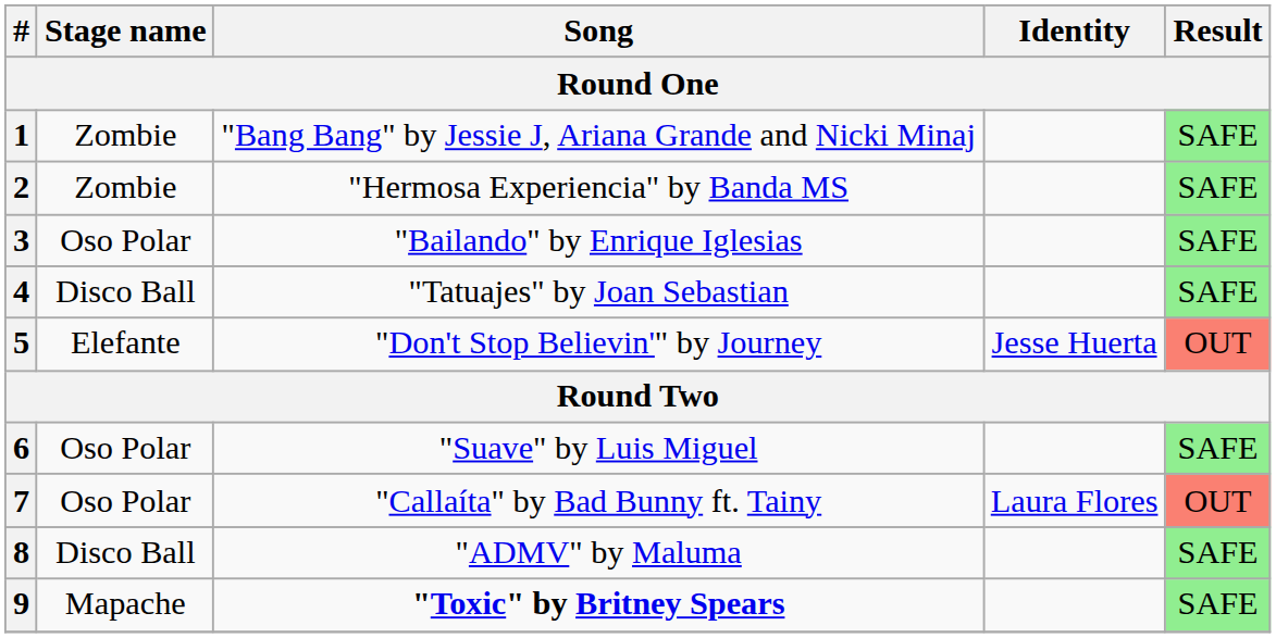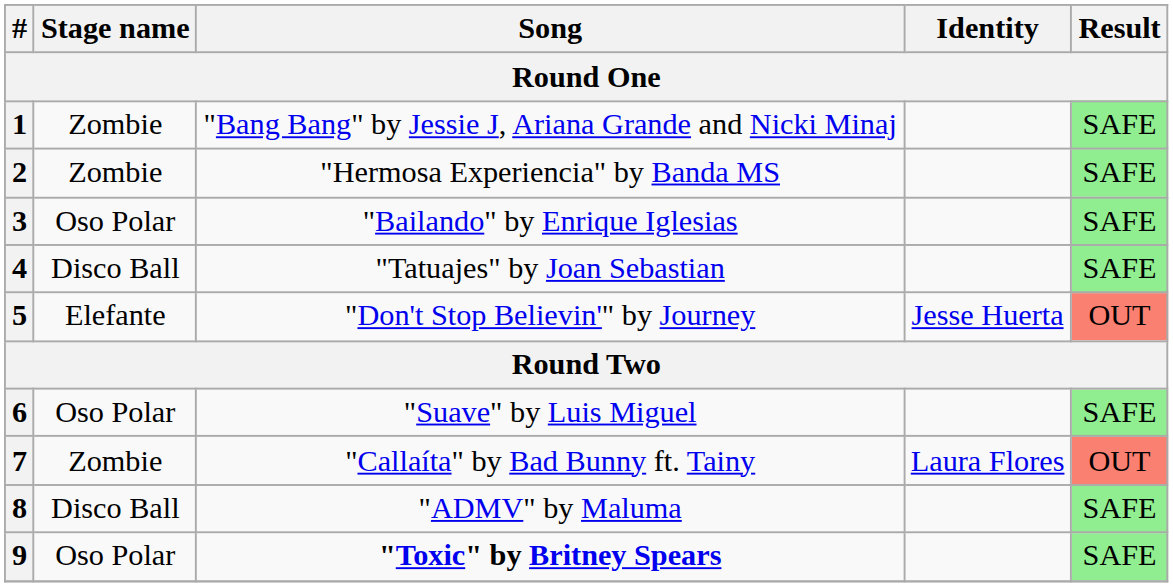7 | Stage name: Oso Polar -> Zombie
9 | Stage name: Mapache -> Oso Polar
